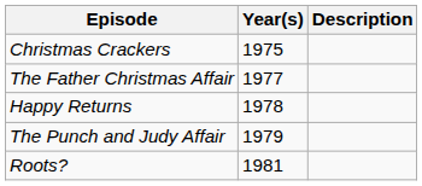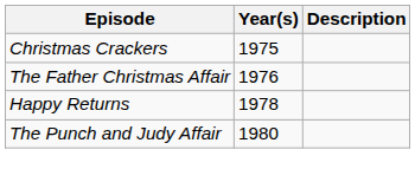The Father Christmas Affair | Year(s): 1977 -> 1976
The Punch and Judy Affair | Year(s): 1979 -> 1980
- row: Roots? | 1981
